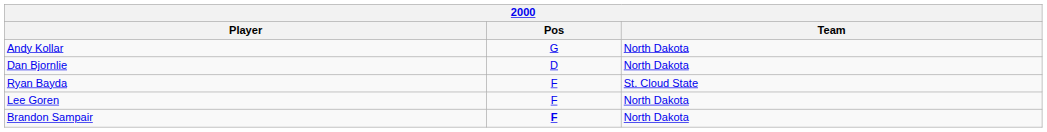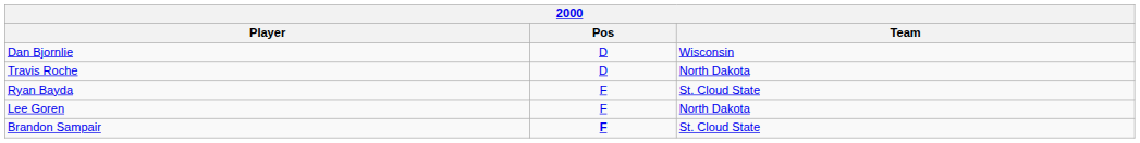- row: Andy Kollar | G | North Dakota
Dan Bjornlie | Team: North Dakota -> Wisconsin
+ row: Travis Roche | D | North Dakota
Brandon Sampair | Team: North Dakota -> St. Cloud State
